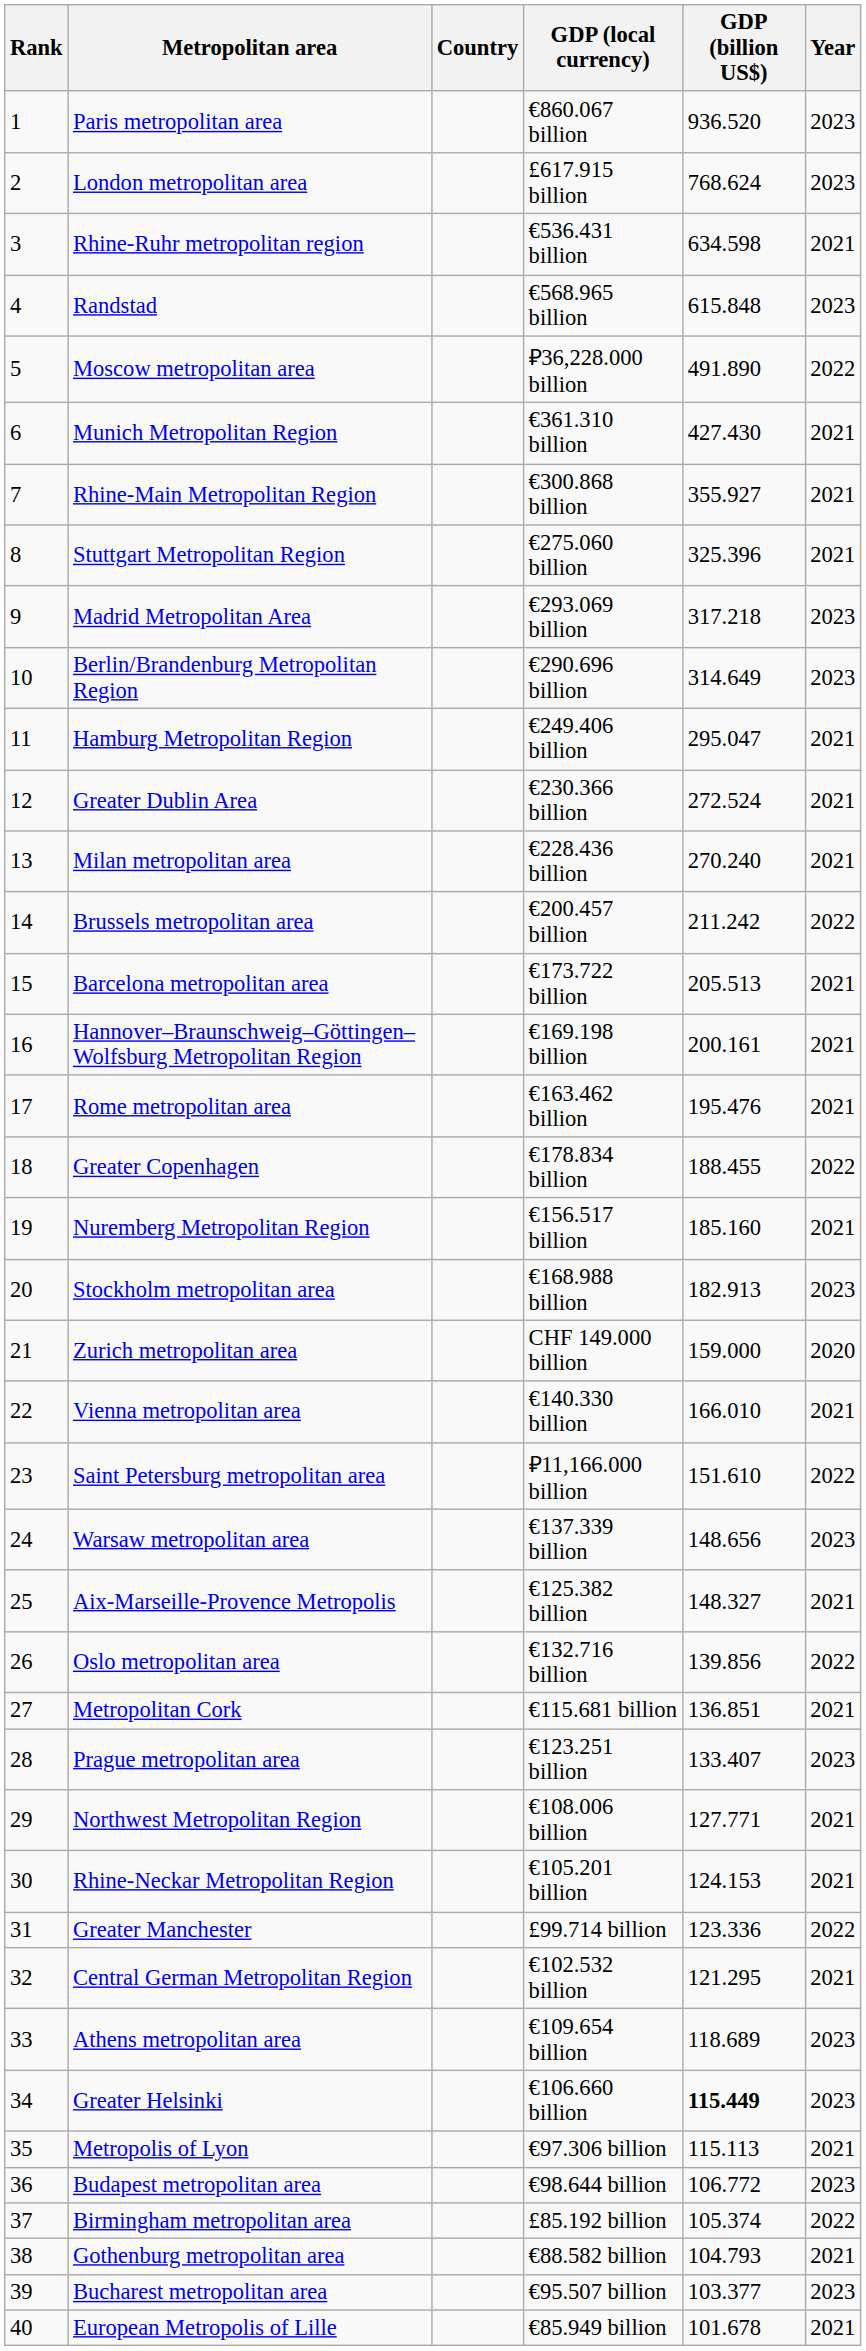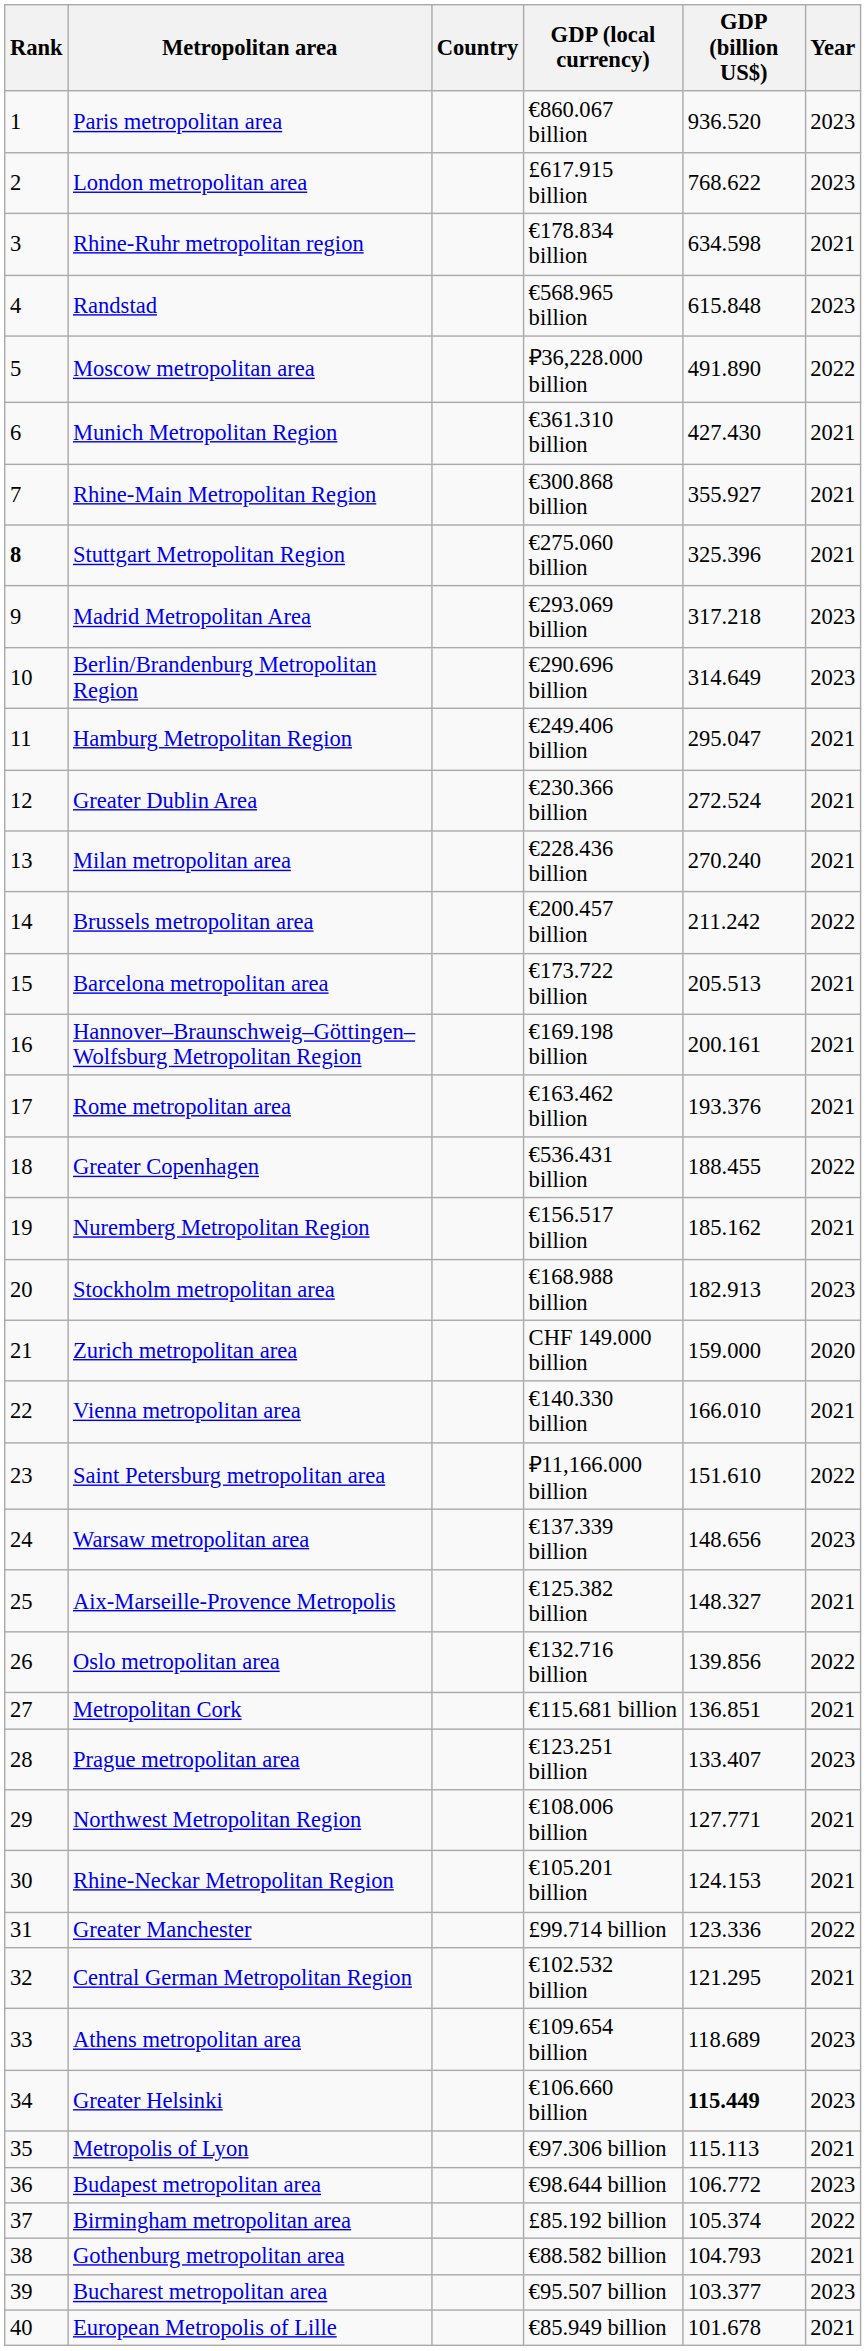London metropolitan area | GDP (billion US$): 768.624 -> 768.622
Rhine-Ruhr metropolitan region | GDP (local currency): €536.431 billion -> €178.834 billion
Stuttgart Metropolitan Region | Rank: normal -> bold
Rome metropolitan area | GDP (billion US$): 195.476 -> 193.376
Greater Copenhagen | GDP (local currency): €178.834 billion -> €536.431 billion
Nuremberg Metropolitan Region | GDP (billion US$): 185.160 -> 185.162
